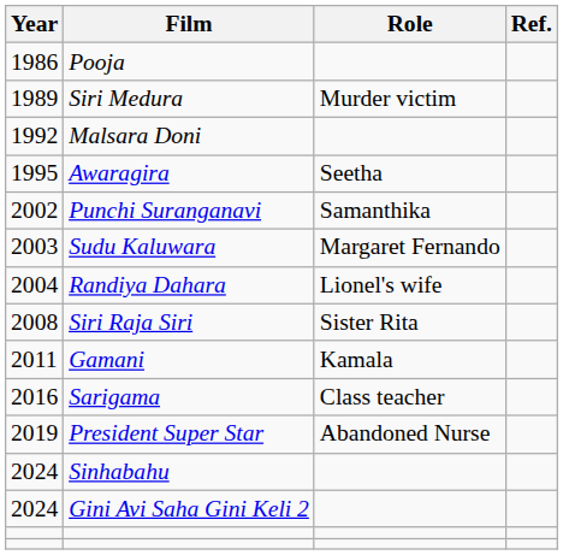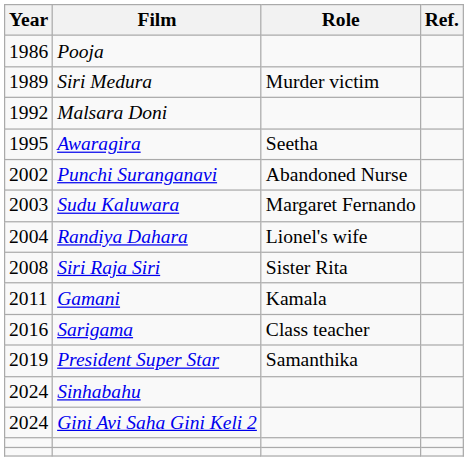Punchi Suranganavi | Role: Samanthika -> Abandoned Nurse
President Super Star | Role: Abandoned Nurse -> Samanthika
